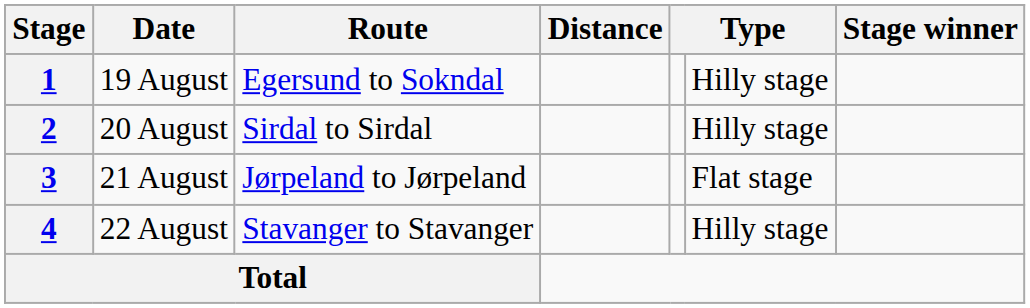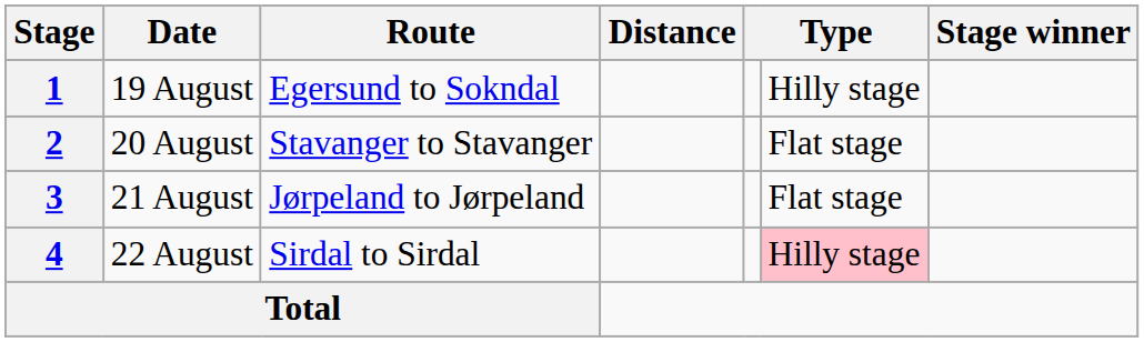2 | Route: Sirdal to Sirdal -> Stavanger to Stavanger
2 | column 6: Hilly stage -> Flat stage
4 | Route: Stavanger to Stavanger -> Sirdal to Sirdal
4 | column 6: no background -> pink background
